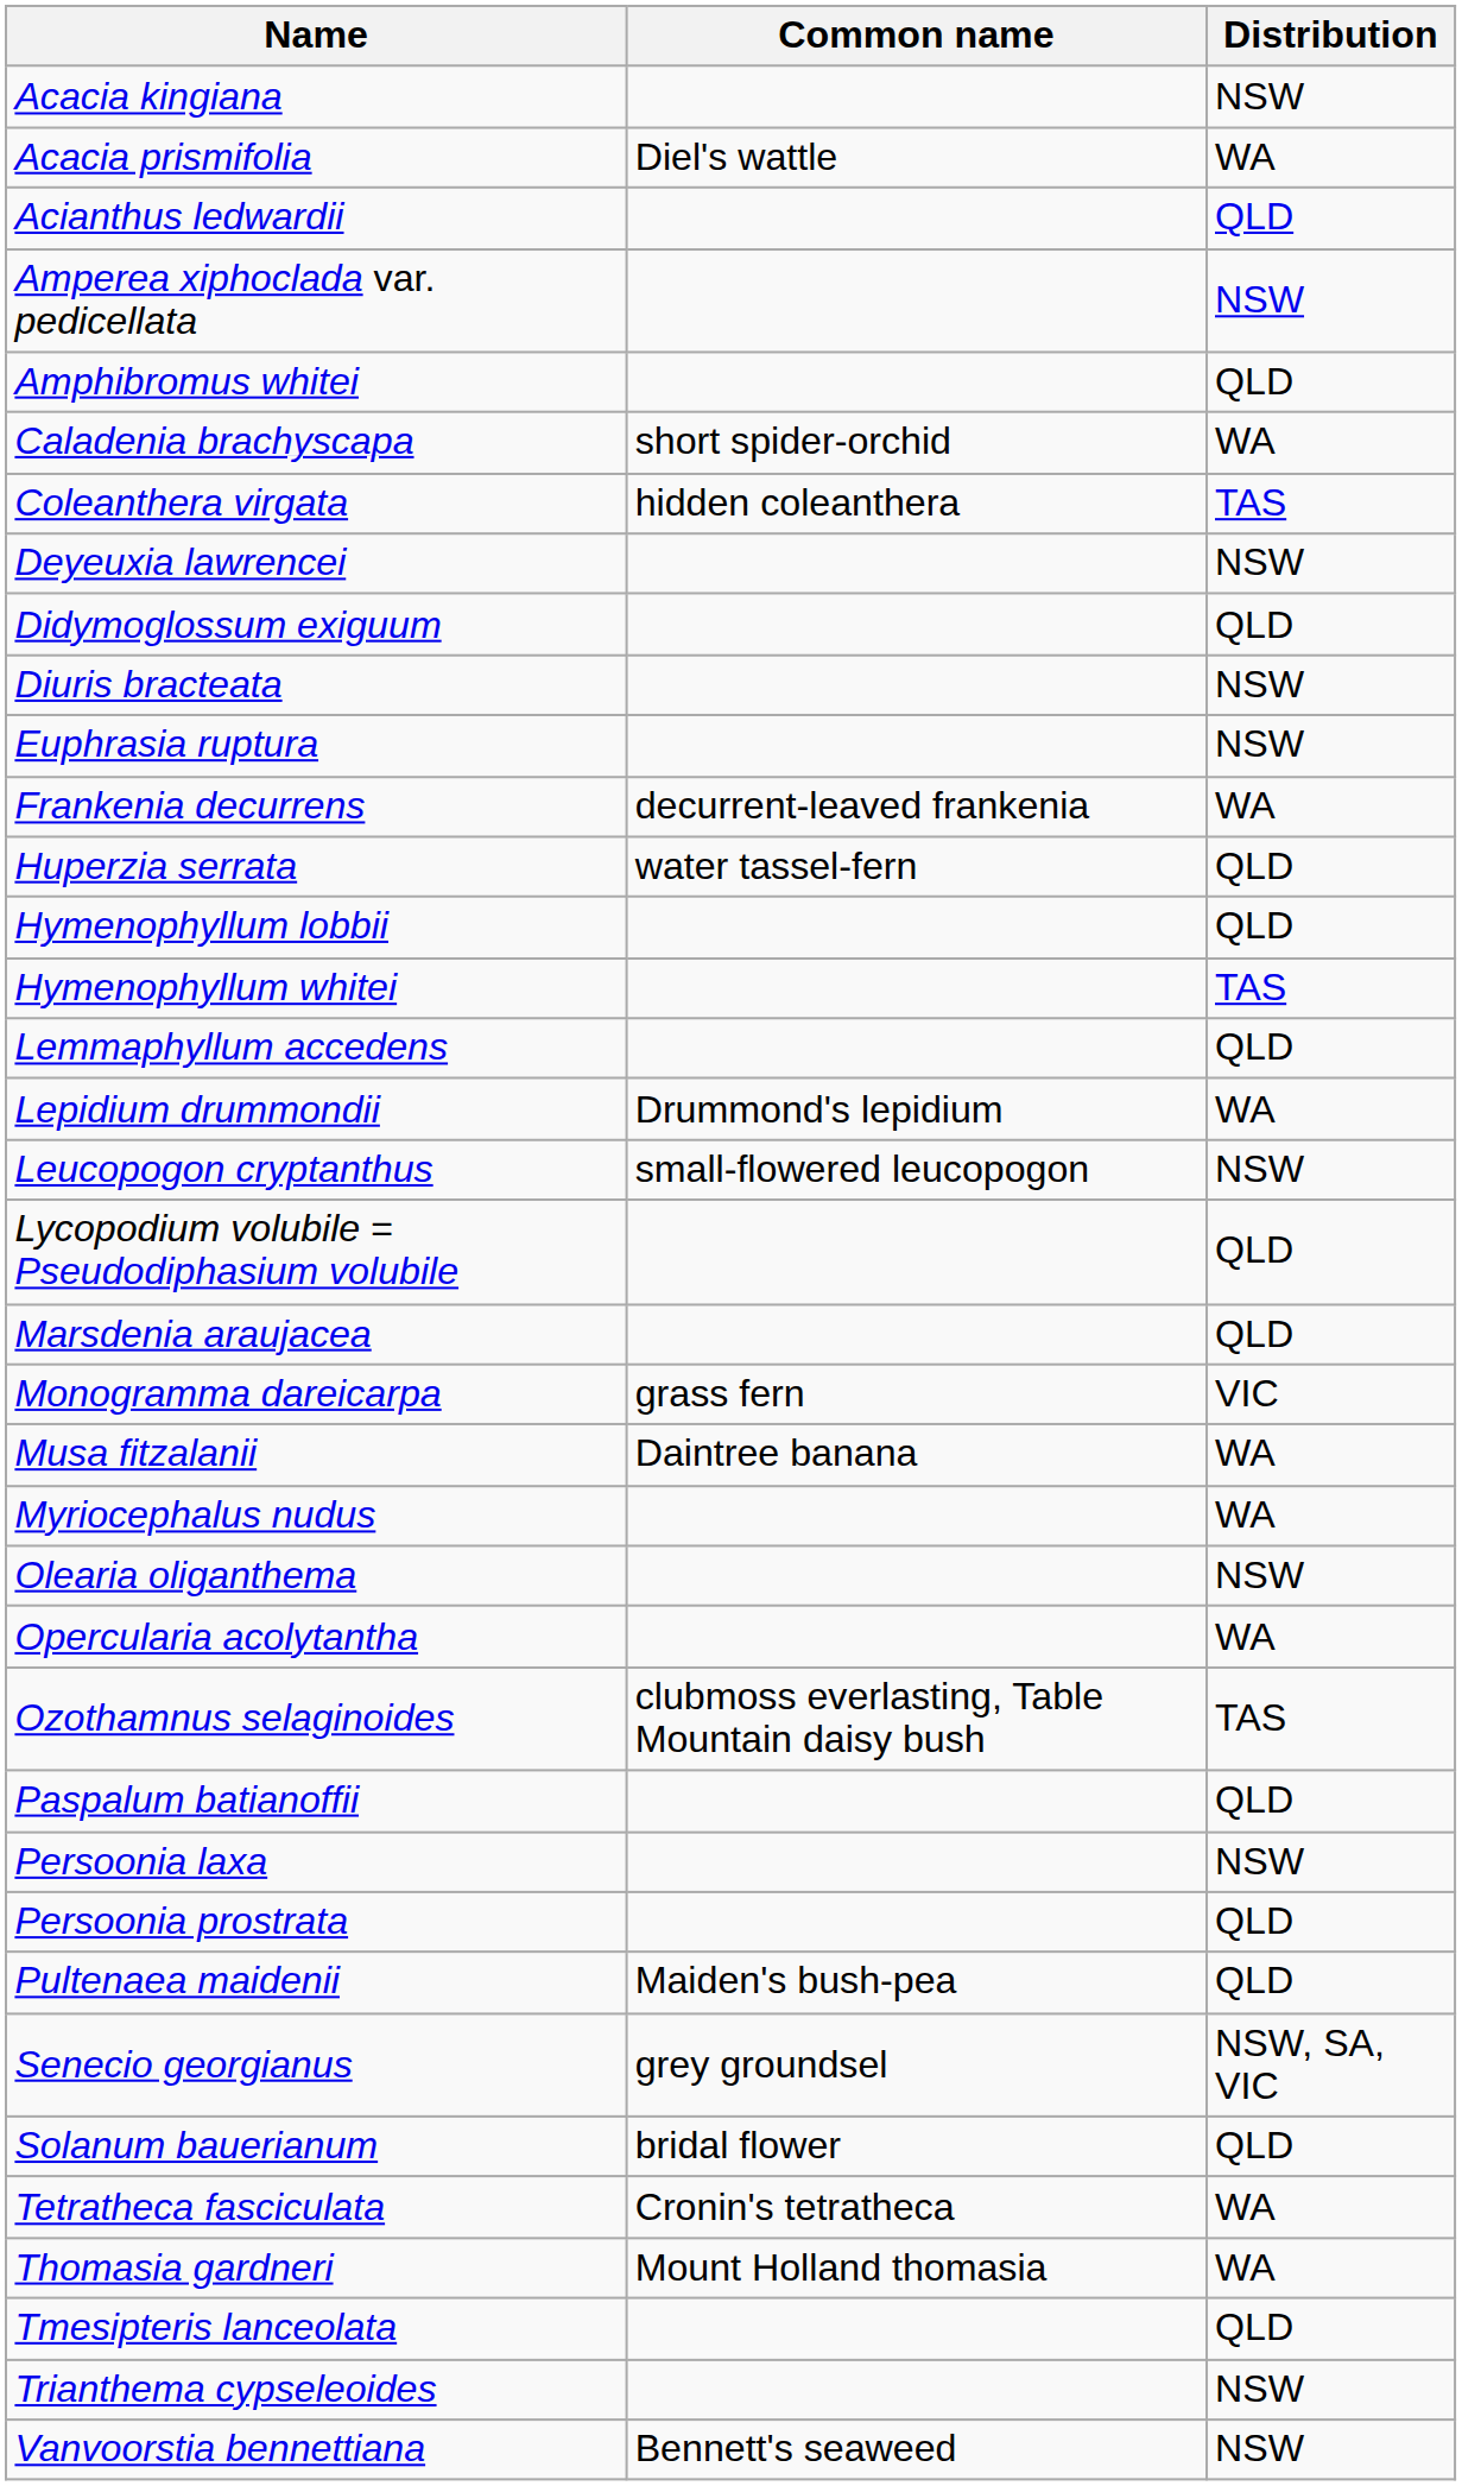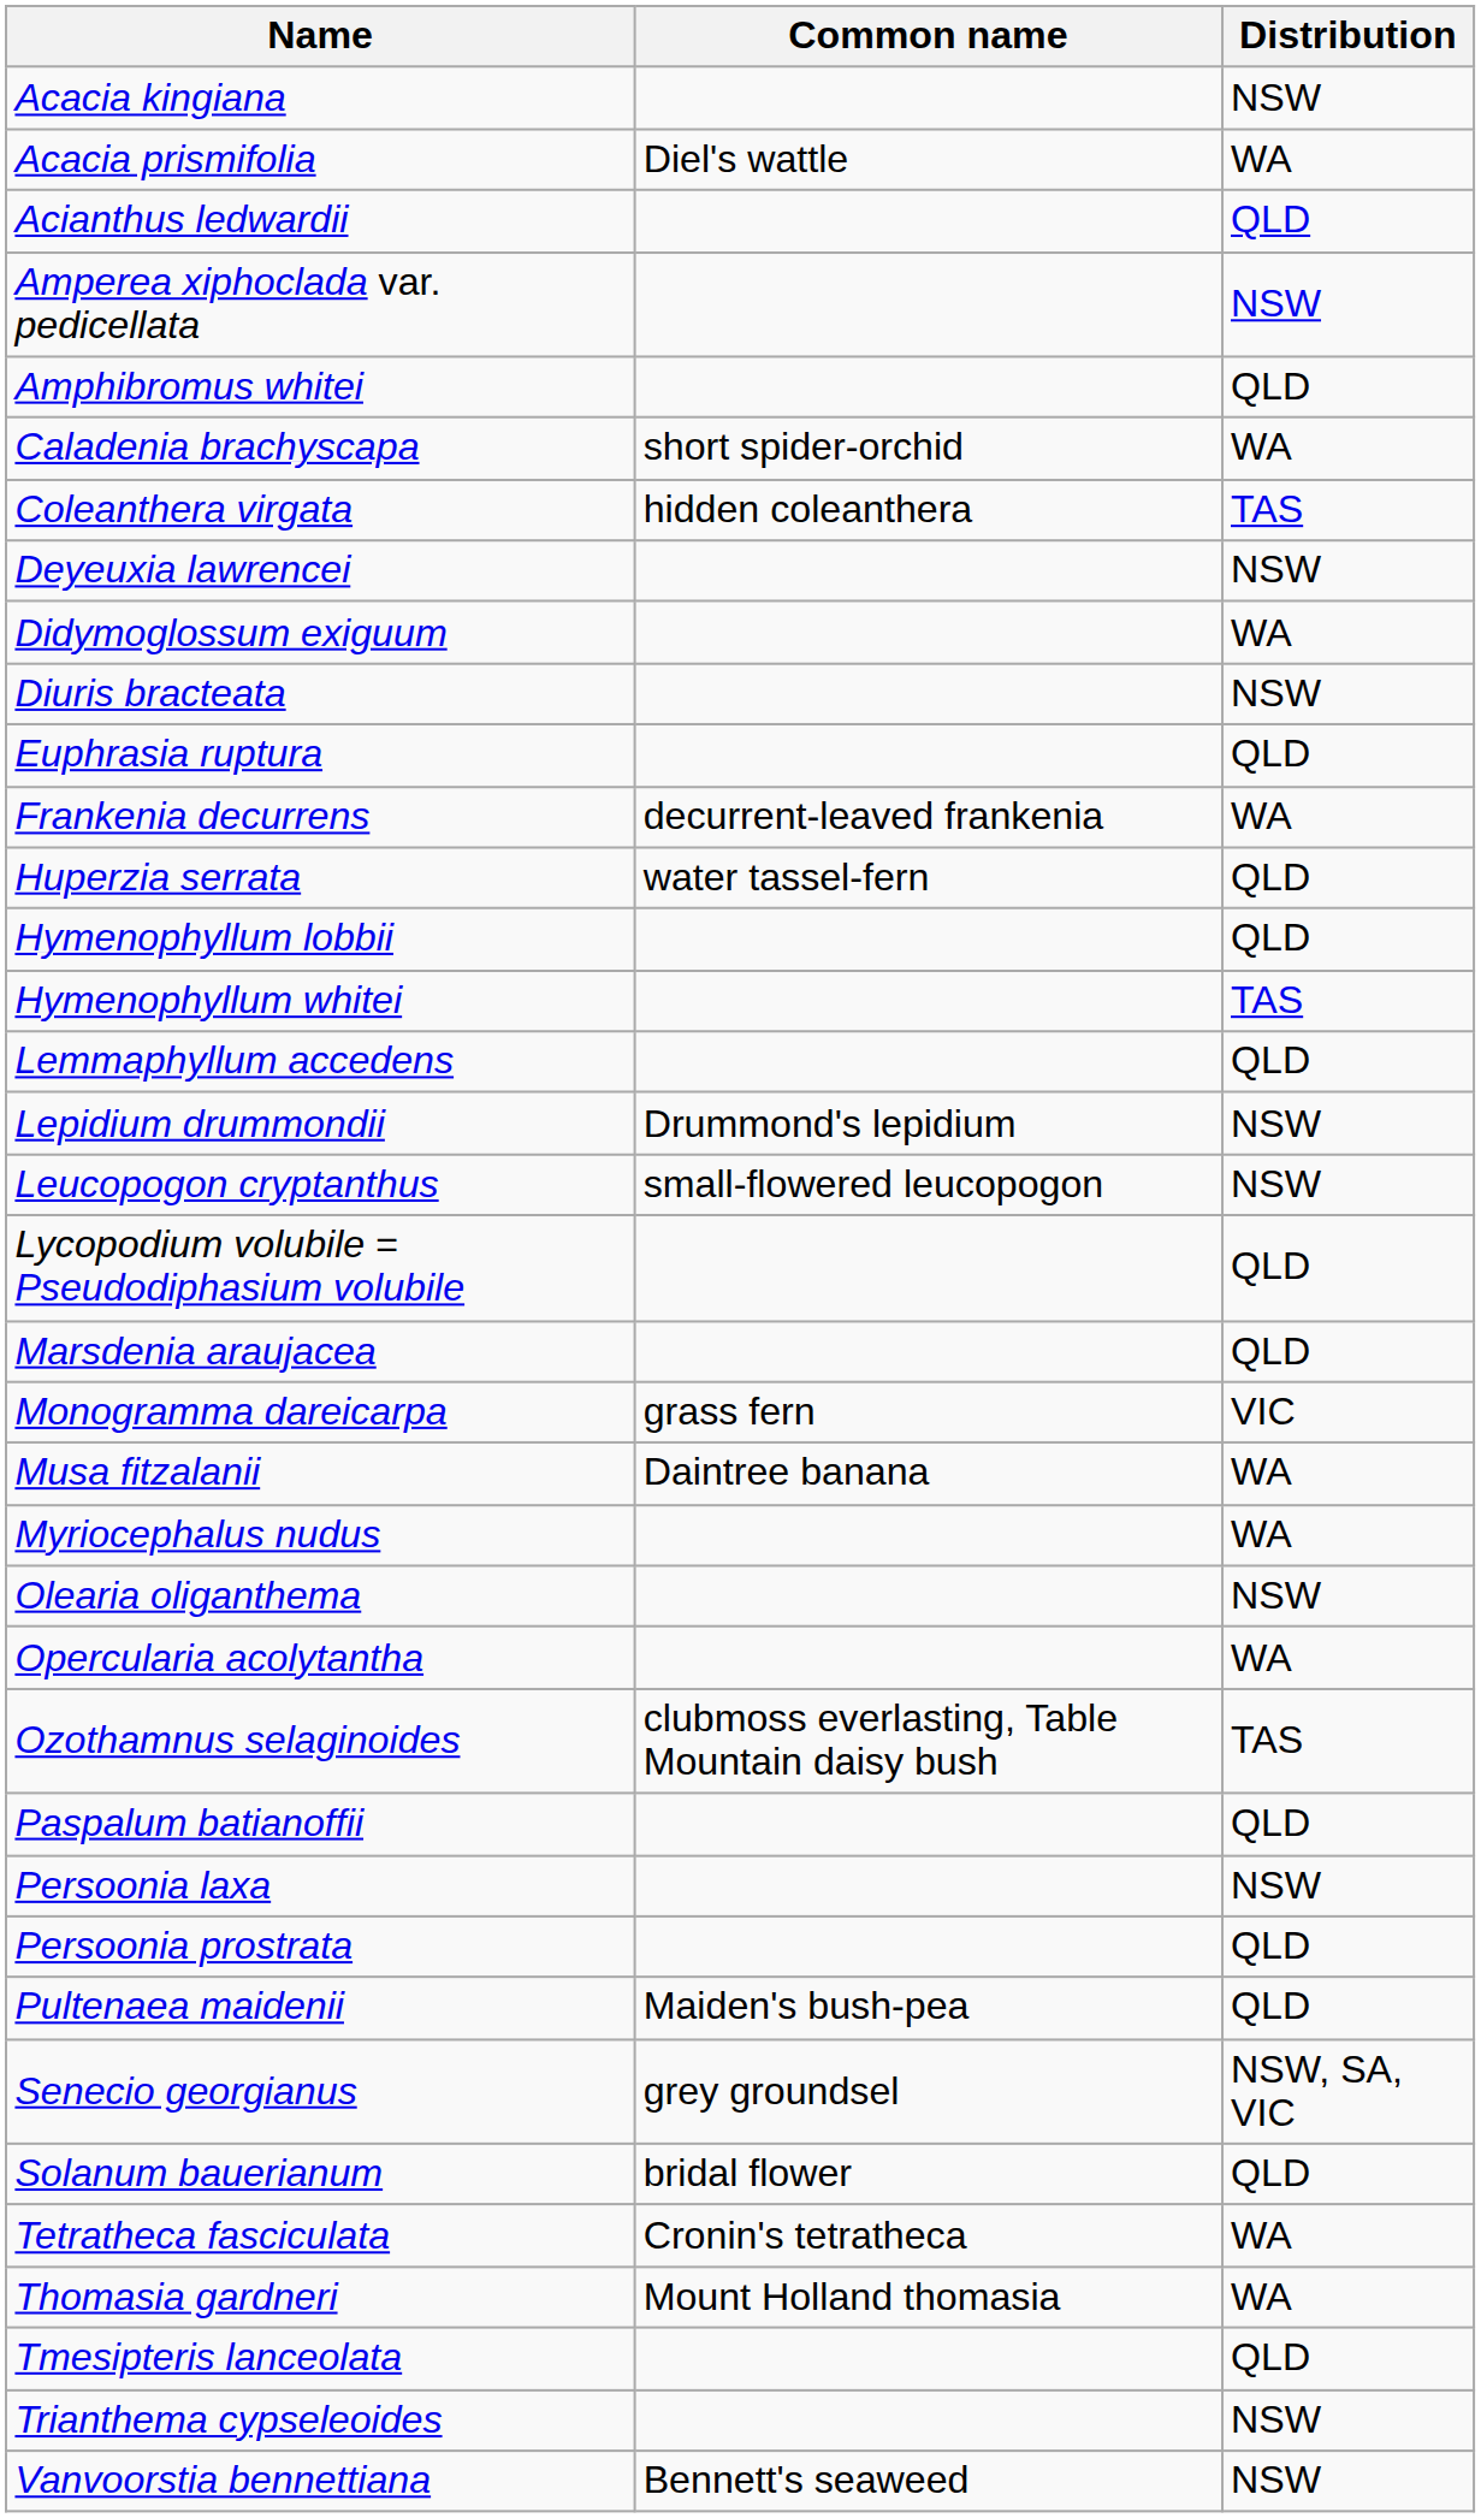Didymoglossum exiguum | Distribution: QLD -> WA
Euphrasia ruptura | Distribution: NSW -> QLD
Lepidium drummondii | Distribution: WA -> NSW
